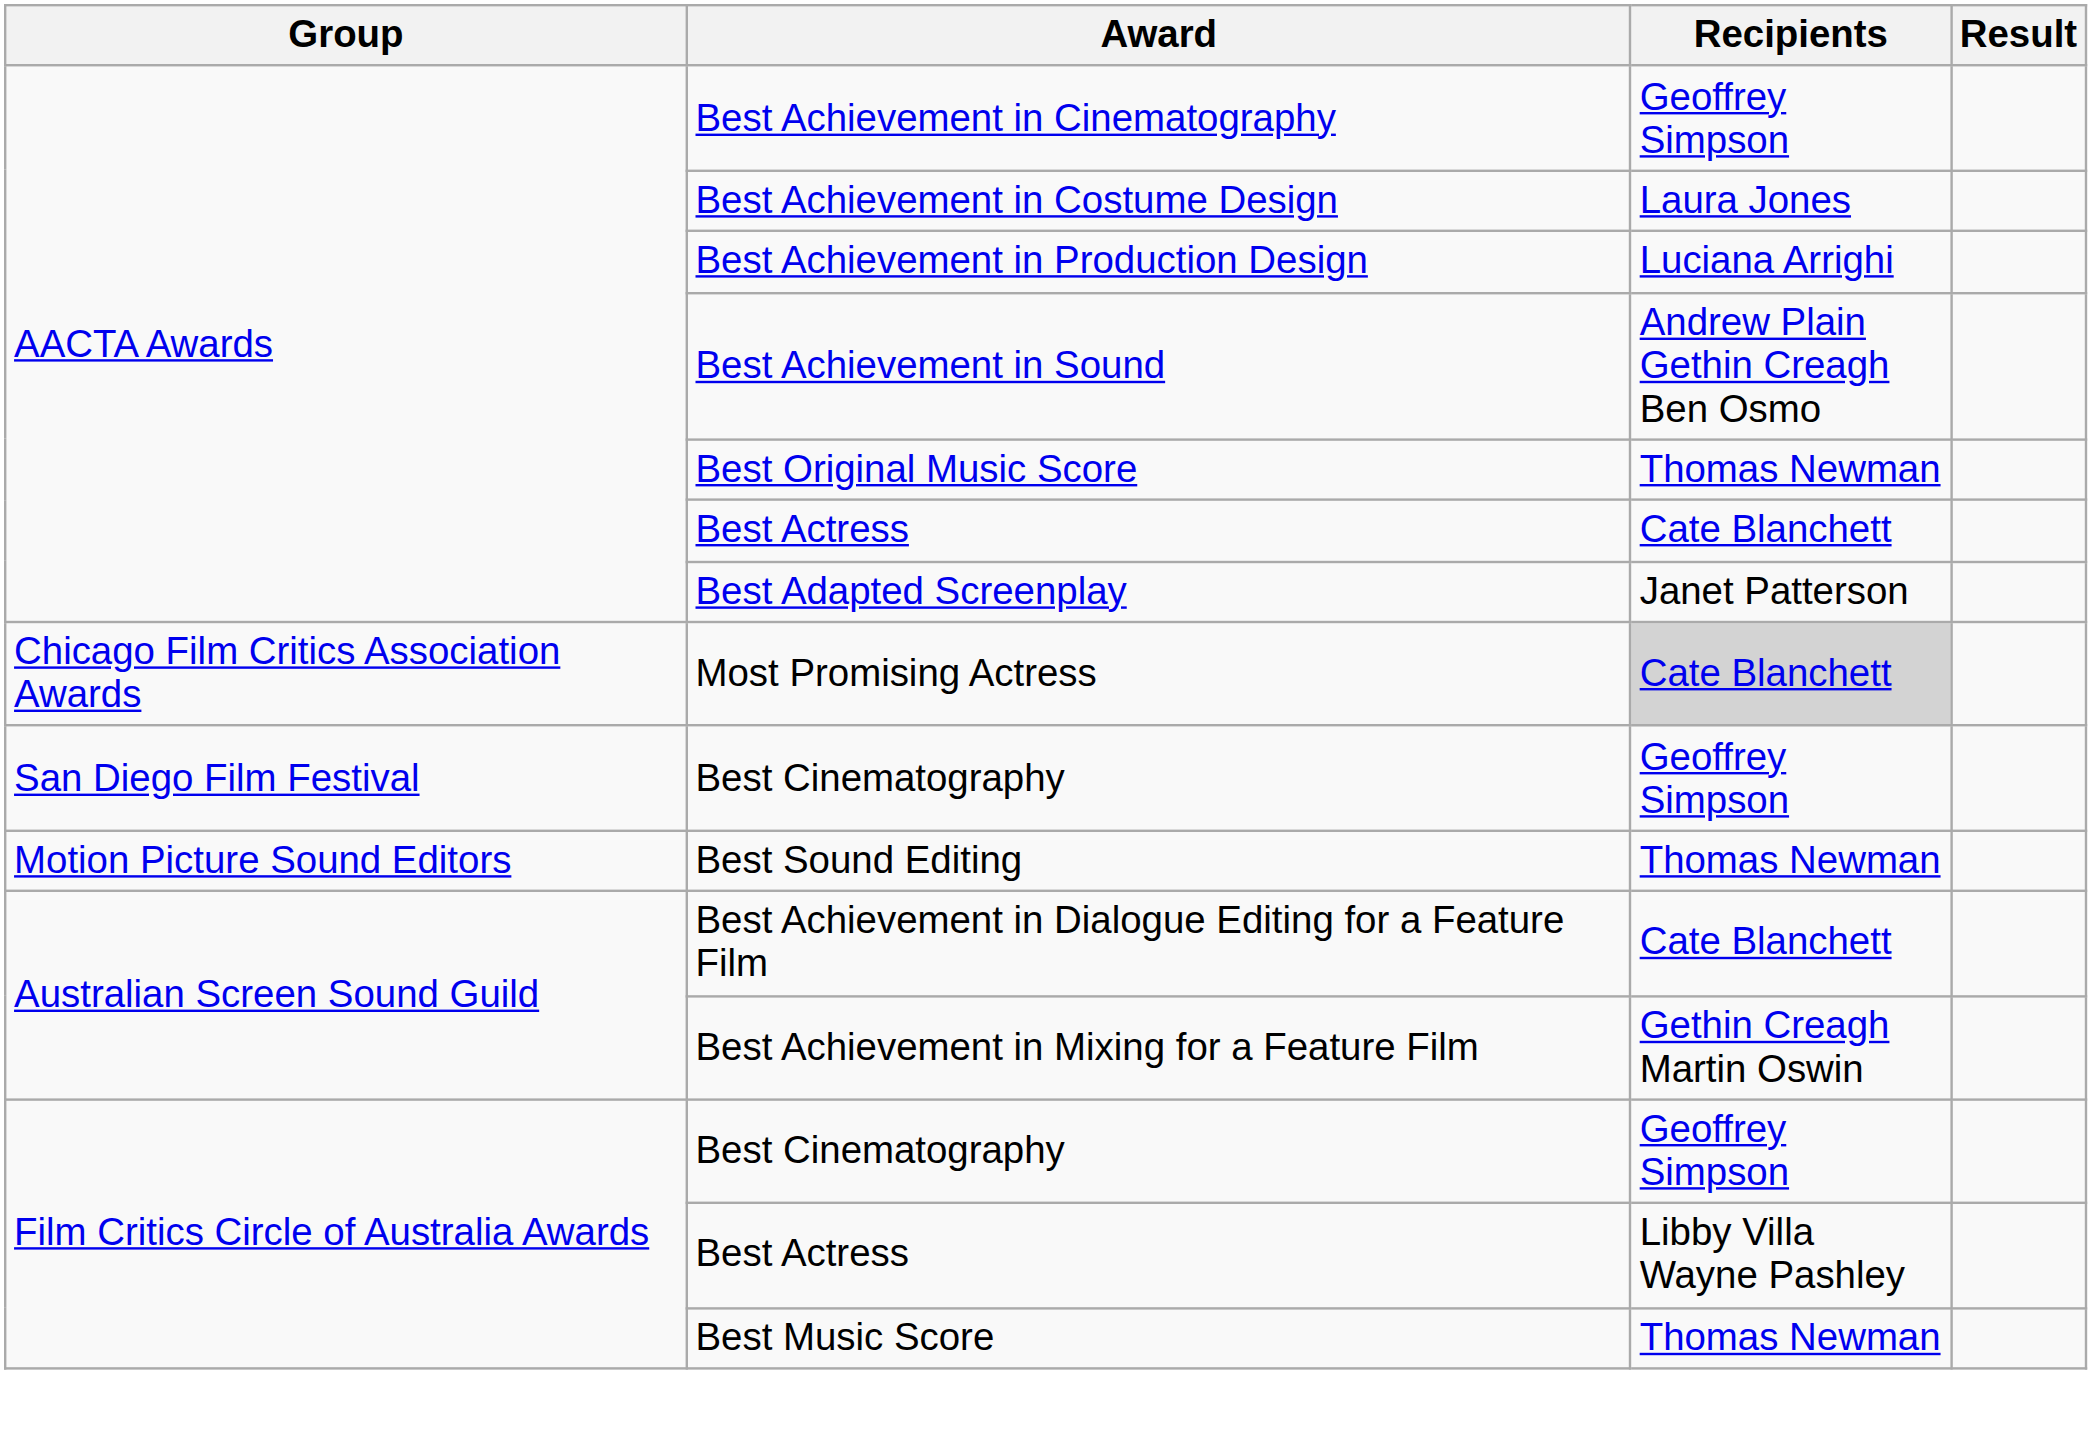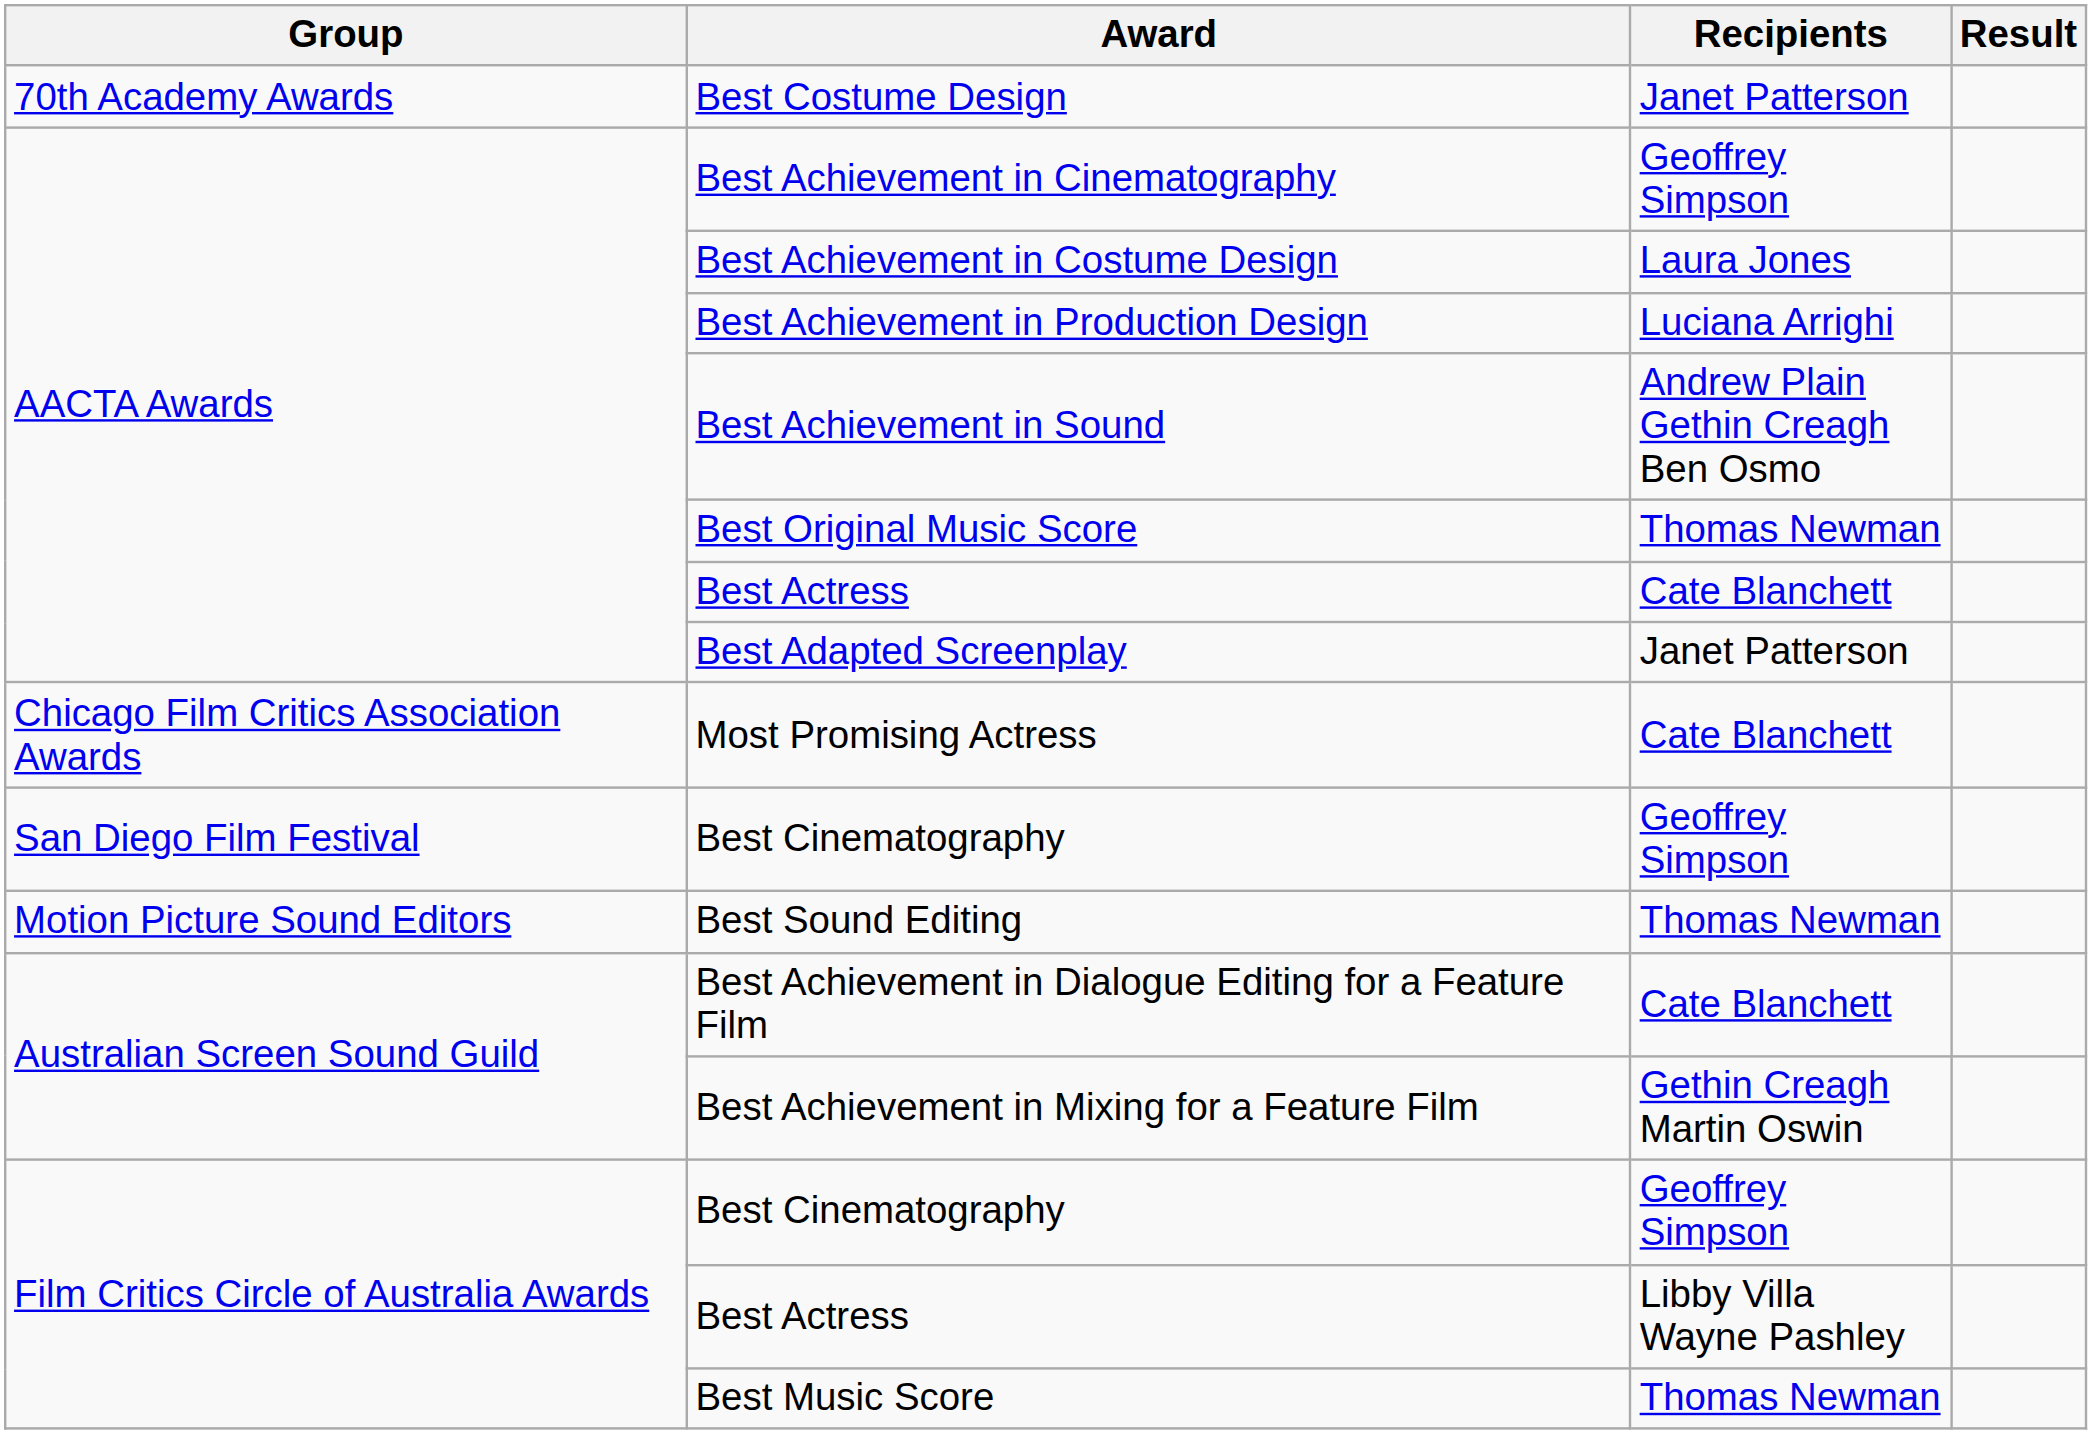+ row: 70th Academy Awards | Best Costume Design | Janet Patterson
Most Promising Actress | Recipients: lightgrey background -> no background
